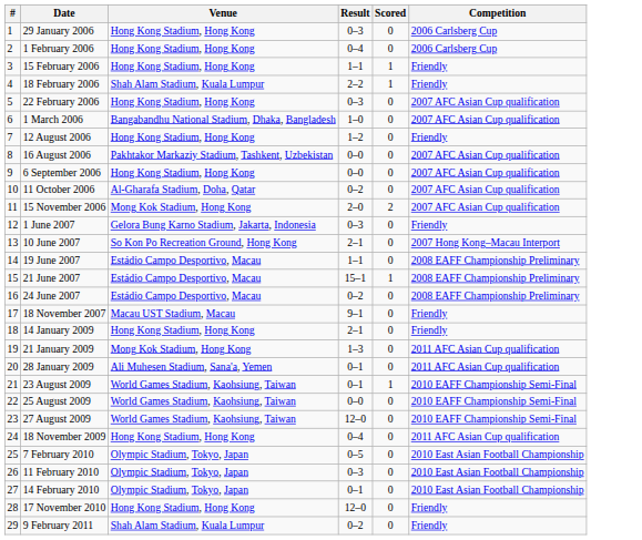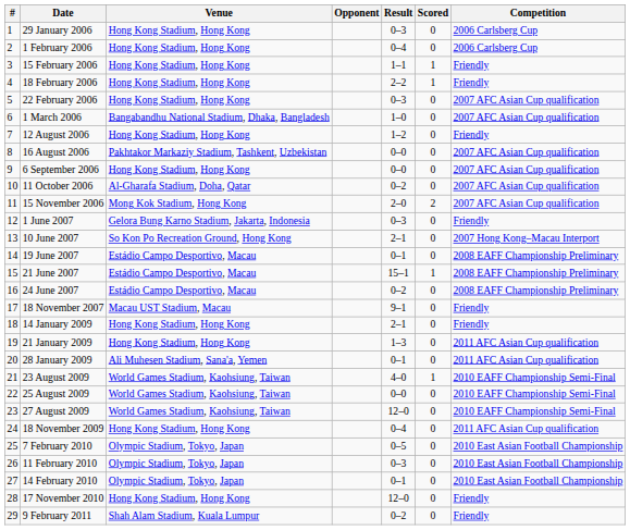+ column: Opponent
18 February 2006 | Venue: Shah Alam Stadium, Kuala Lumpur -> Hong Kong Stadium, Hong Kong
19 June 2007 | Result: 1–1 -> 0–1
21 January 2009 | Venue: Mong Kok Stadium, Hong Kong -> Hong Kong Stadium, Hong Kong
23 August 2009 | Result: 0–1 -> 4–0
